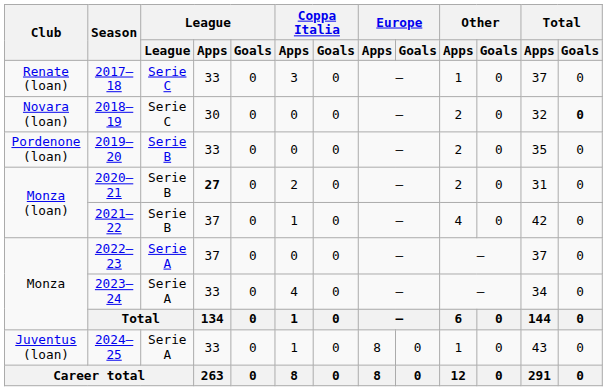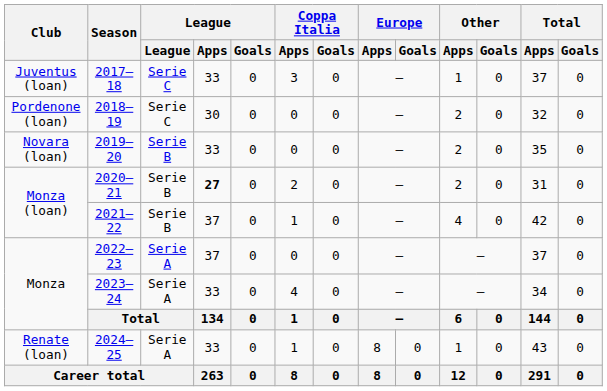2017–18 | Club: Renate (loan) -> Juventus (loan)
2018–19 | Club: Novara (loan) -> Pordenone (loan)
2018–19 | Total / Goals: bold -> normal
2019–20 | Club: Pordenone (loan) -> Novara (loan)
2024–25 | Club: Juventus (loan) -> Renate (loan)
